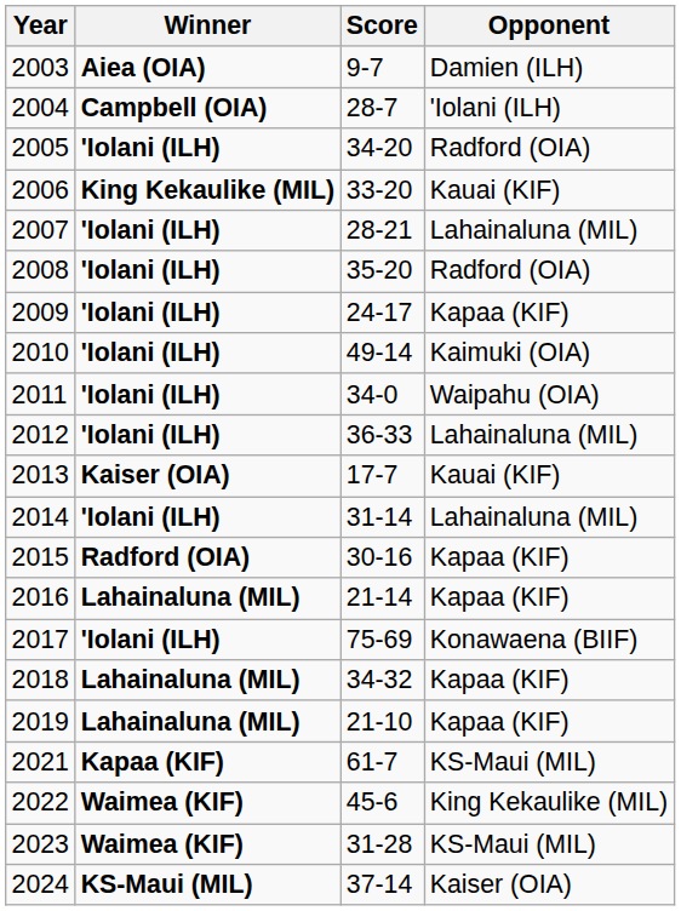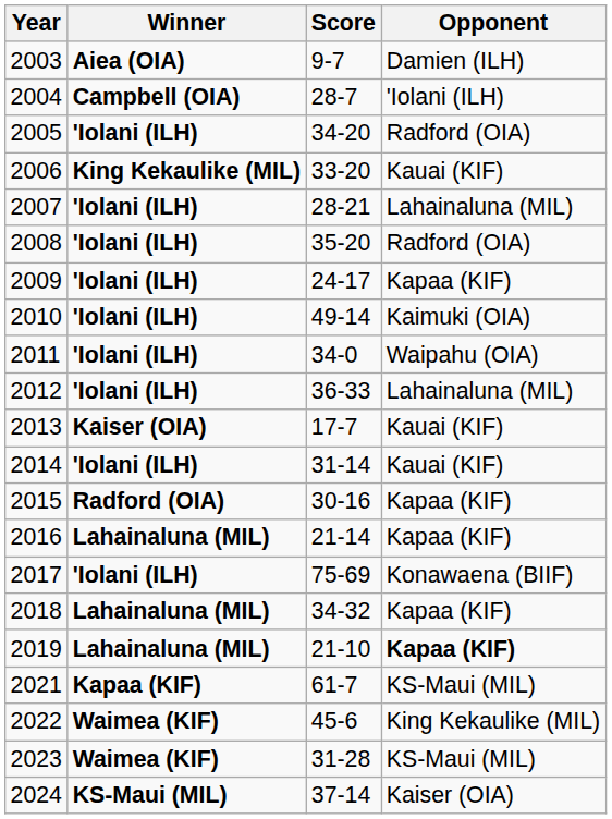2014 | Opponent: Lahainaluna (MIL) -> Kauai (KIF)
2019 | Opponent: normal -> bold
